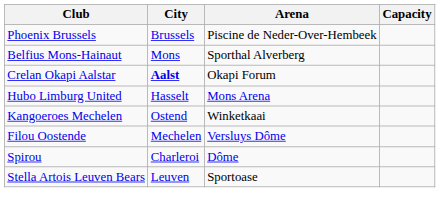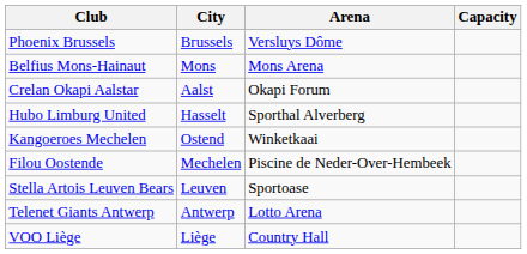Phoenix Brussels | Arena: Piscine de Neder-Over-Hembeek -> Versluys Dôme
Belfius Mons-Hainaut | Arena: Sporthal Alverberg -> Mons Arena
Crelan Okapi Aalstar | City: bold -> normal
Hubo Limburg United | Arena: Mons Arena -> Sporthal Alverberg
Filou Oostende | Arena: Versluys Dôme -> Piscine de Neder-Over-Hembeek
- row: Spirou | Charleroi | Dôme
+ row: Telenet Giants Antwerp | Antwerp | Lotto Arena
+ row: VOO Liège | Liège | Country Hall
